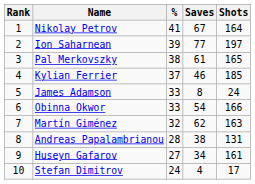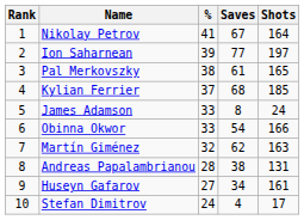Kylian Ferrier | Saves: 46 -> 68
